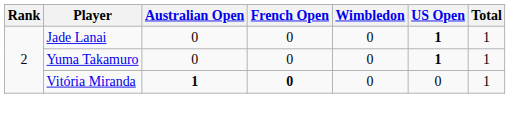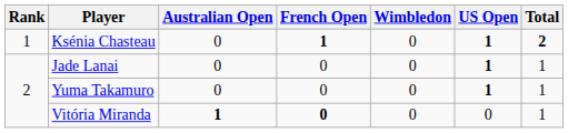+ row: 1 | Ksénia Chasteau | 0 | 1 | 0 | 1 | 2
